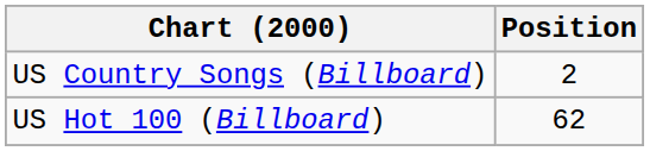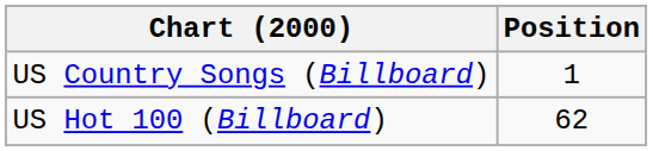US Country Songs (Billboard) | Position: 2 -> 1
